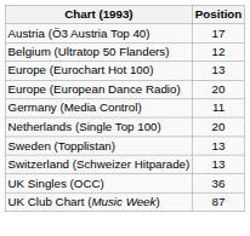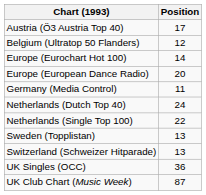Europe (Eurochart Hot 100) | Position: 13 -> 14
+ row: Netherlands (Dutch Top 40) | 24
Netherlands (Single Top 100) | Position: 20 -> 22
